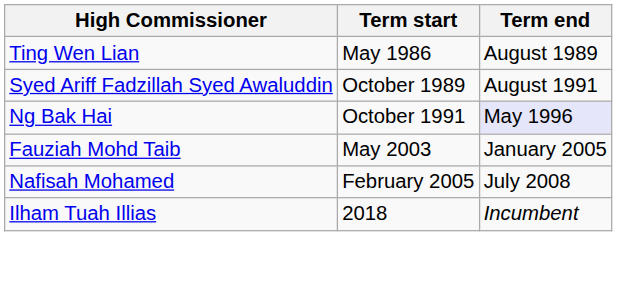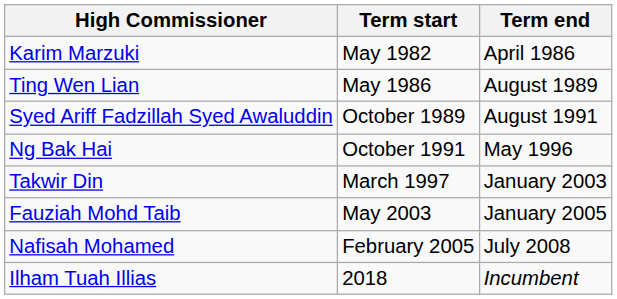+ row: Karim Marzuki | May 1982 | April 1986
Ng Bak Hai | Term end: lavender background -> no background
+ row: Takwir Din | March 1997 | January 2003
